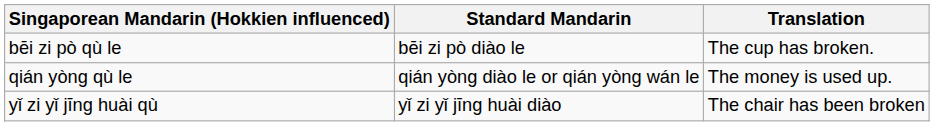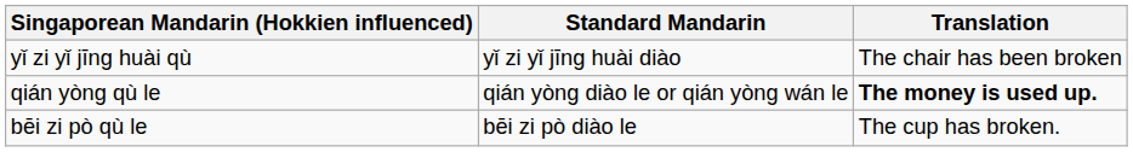rows swapped: bēi zi pò qù le <-> yǐ zi yǐ jīng huài qù
qián yòng qù le | Translation: normal -> bold
